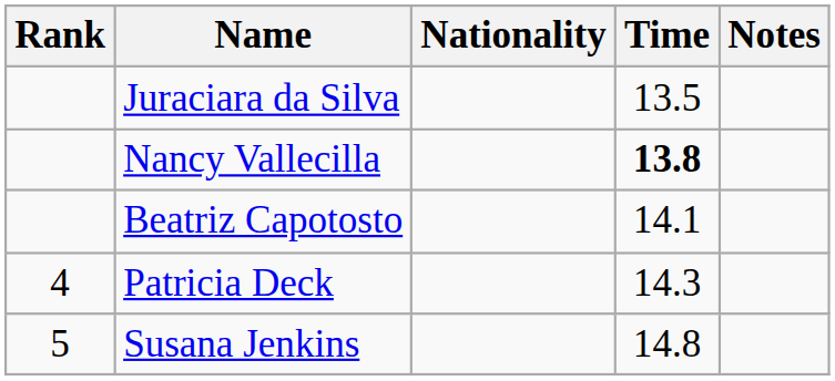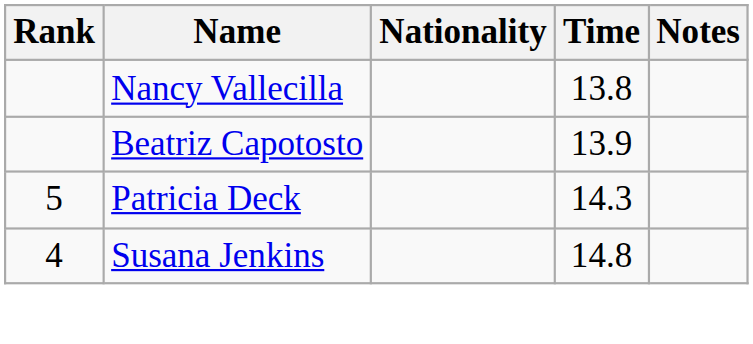- row: Juraciara da Silva | 13.5
Nancy Vallecilla | Time: bold -> normal
Beatriz Capotosto | Time: 14.1 -> 13.9
Patricia Deck | Rank: 4 -> 5
Susana Jenkins | Rank: 5 -> 4
